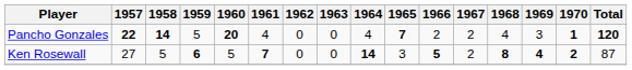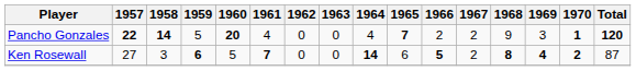Pancho Gonzales | 1968: 4 -> 9
Ken Rosewall | 1958: 5 -> 3
Ken Rosewall | 1965: 3 -> 6
